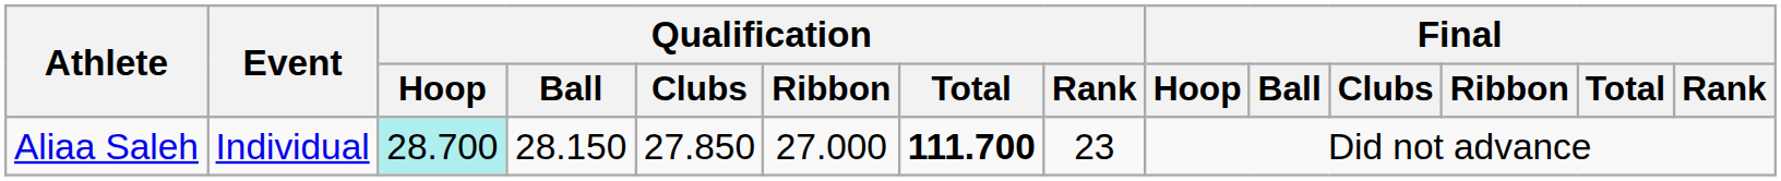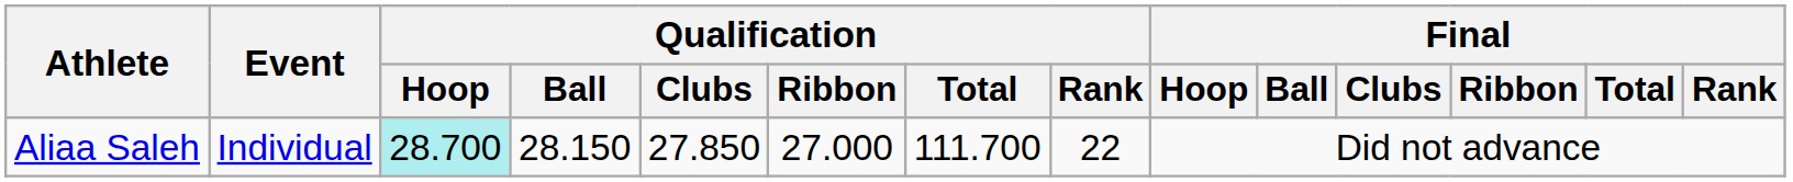Aliaa Saleh | Qualification / Total: bold -> normal
Aliaa Saleh | Qualification / Rank: 23 -> 22
